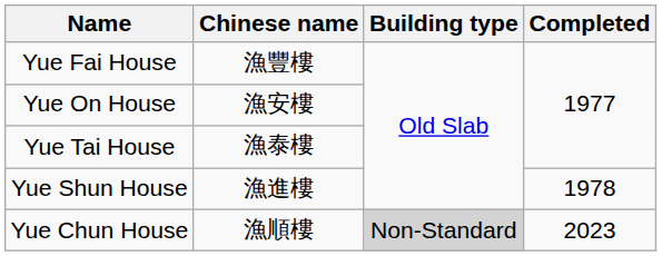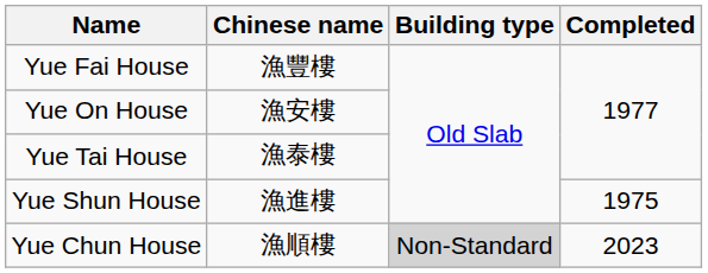Yue Shun House | Completed: 1978 -> 1975
